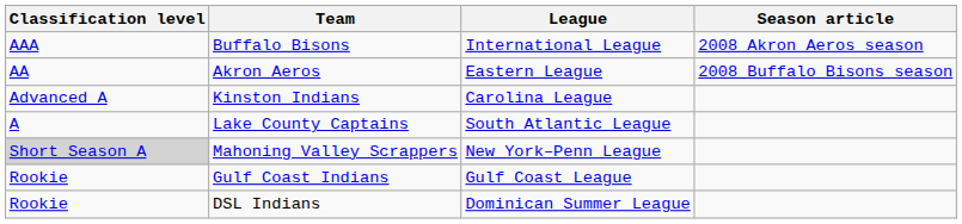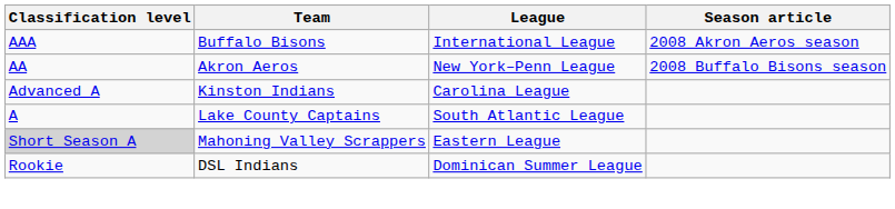Akron Aeros | League: Eastern League -> New York–Penn League
Mahoning Valley Scrappers | League: New York–Penn League -> Eastern League
- row: Rookie | Gulf Coast Indians | Gulf Coast League
